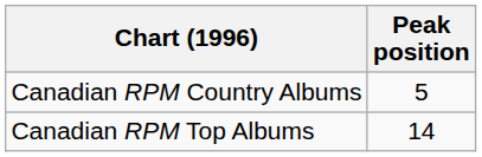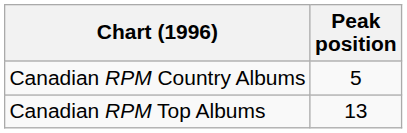Canadian RPM Top Albums | Peak position: 14 -> 13
